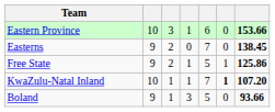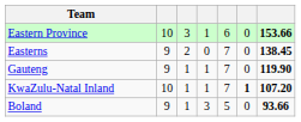- row: Free State | 9 | 2 | 1 | 5 | 1 | 125.86
+ row: Gauteng | 9 | 1 | 1 | 7 | 0 | 119.90
